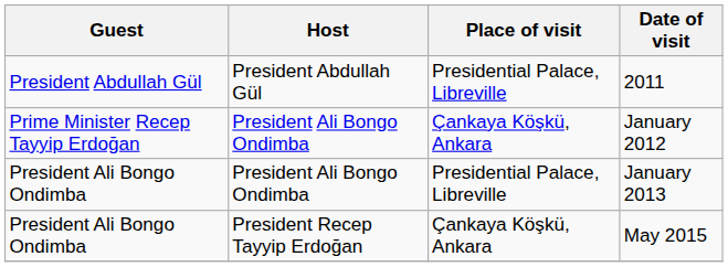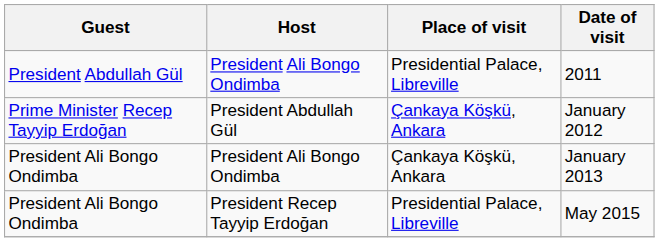2011 | Host: President Abdullah Gül -> President Ali Bongo Ondimba
January 2012 | Host: President Ali Bongo Ondimba -> President Abdullah Gül
January 2013 | Place of visit: Presidential Palace, Libreville -> Çankaya Köşkü, Ankara
May 2015 | Place of visit: Çankaya Köşkü, Ankara -> Presidential Palace, Libreville
